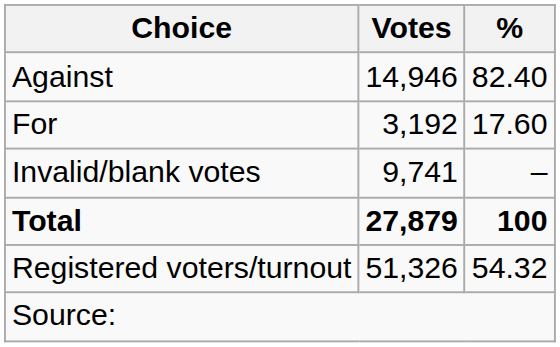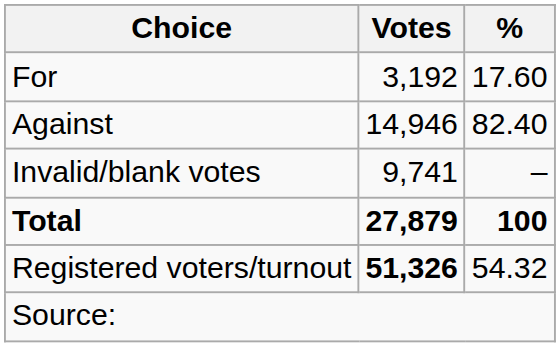rows swapped: For <-> Against
Registered voters/turnout | Votes: normal -> bold
